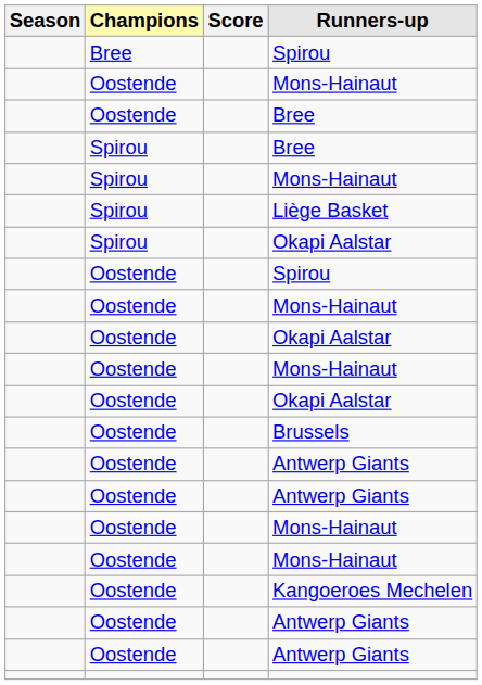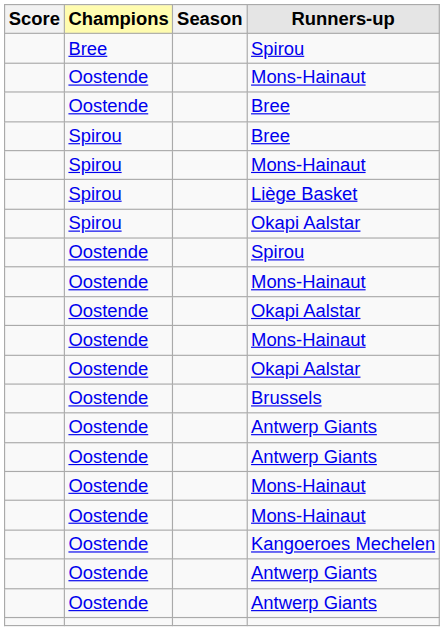columns swapped: Season <-> Score
